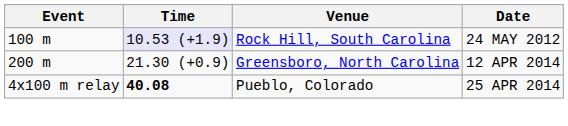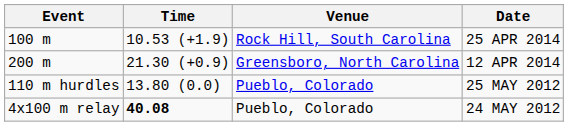100 m | Time: lavender background -> no background
100 m | Date: 24 MAY 2012 -> 25 APR 2014
+ row: 110 m hurdles | 13.80 (0.0) | Pueblo, Colorado | 25 MAY 2012
4x100 m relay | Date: 25 APR 2014 -> 24 MAY 2012
